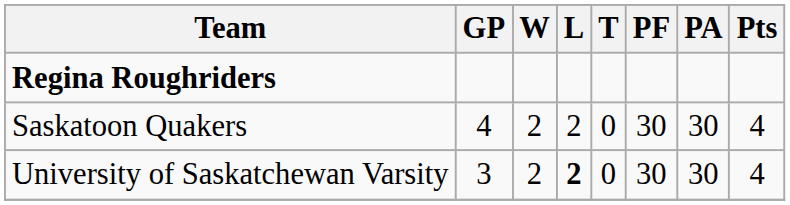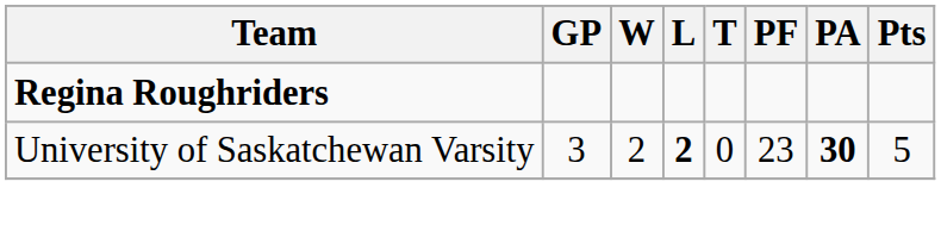- row: Saskatoon Quakers | 4 | 2 | 2 | 0 | 30 | 30 | 4
University of Saskatchewan Varsity | PF: 30 -> 23
University of Saskatchewan Varsity | PA: normal -> bold
University of Saskatchewan Varsity | Pts: 4 -> 5
